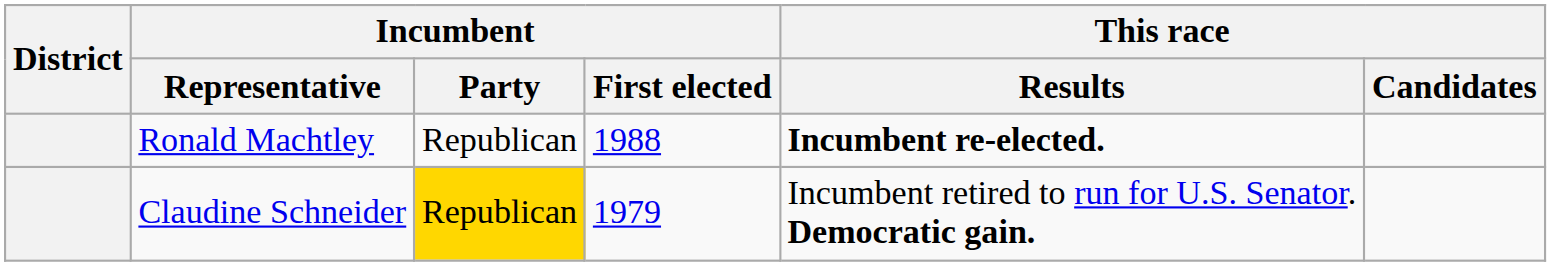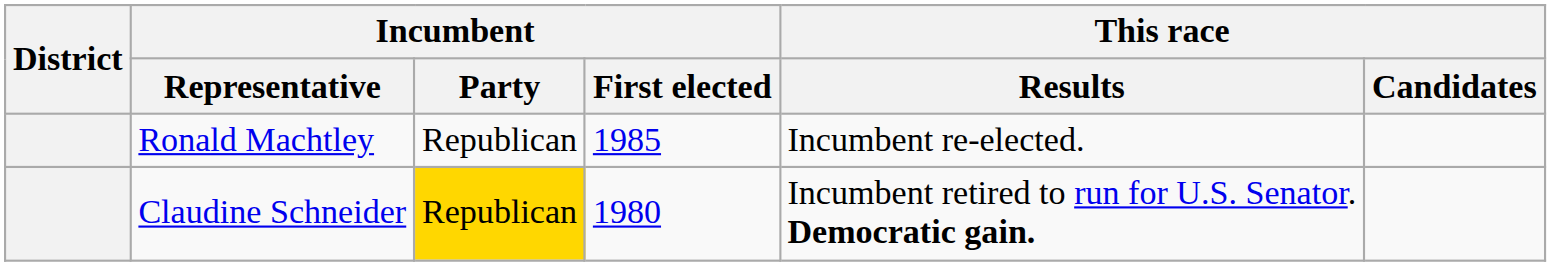Ronald Machtley | Incumbent / First elected: 1988 -> 1985
Ronald Machtley | This race / Results: bold -> normal
Claudine Schneider | Incumbent / First elected: 1979 -> 1980
